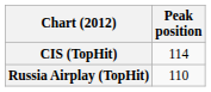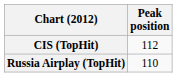CIS (TopHit) | Peak position: 114 -> 112
